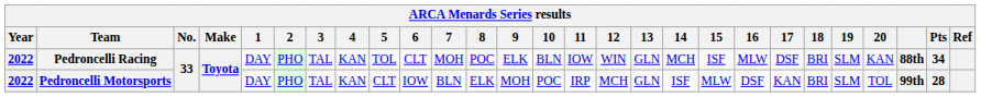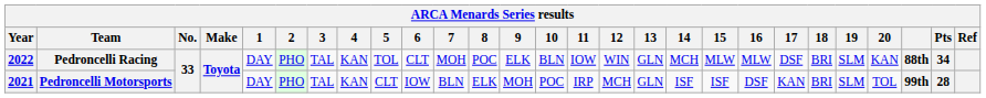Pedroncelli Racing | 15: ISF -> MLW
Pedroncelli Motorsports | Year: 2022 -> 2021
Pedroncelli Motorsports | 15: MLW -> ISF
